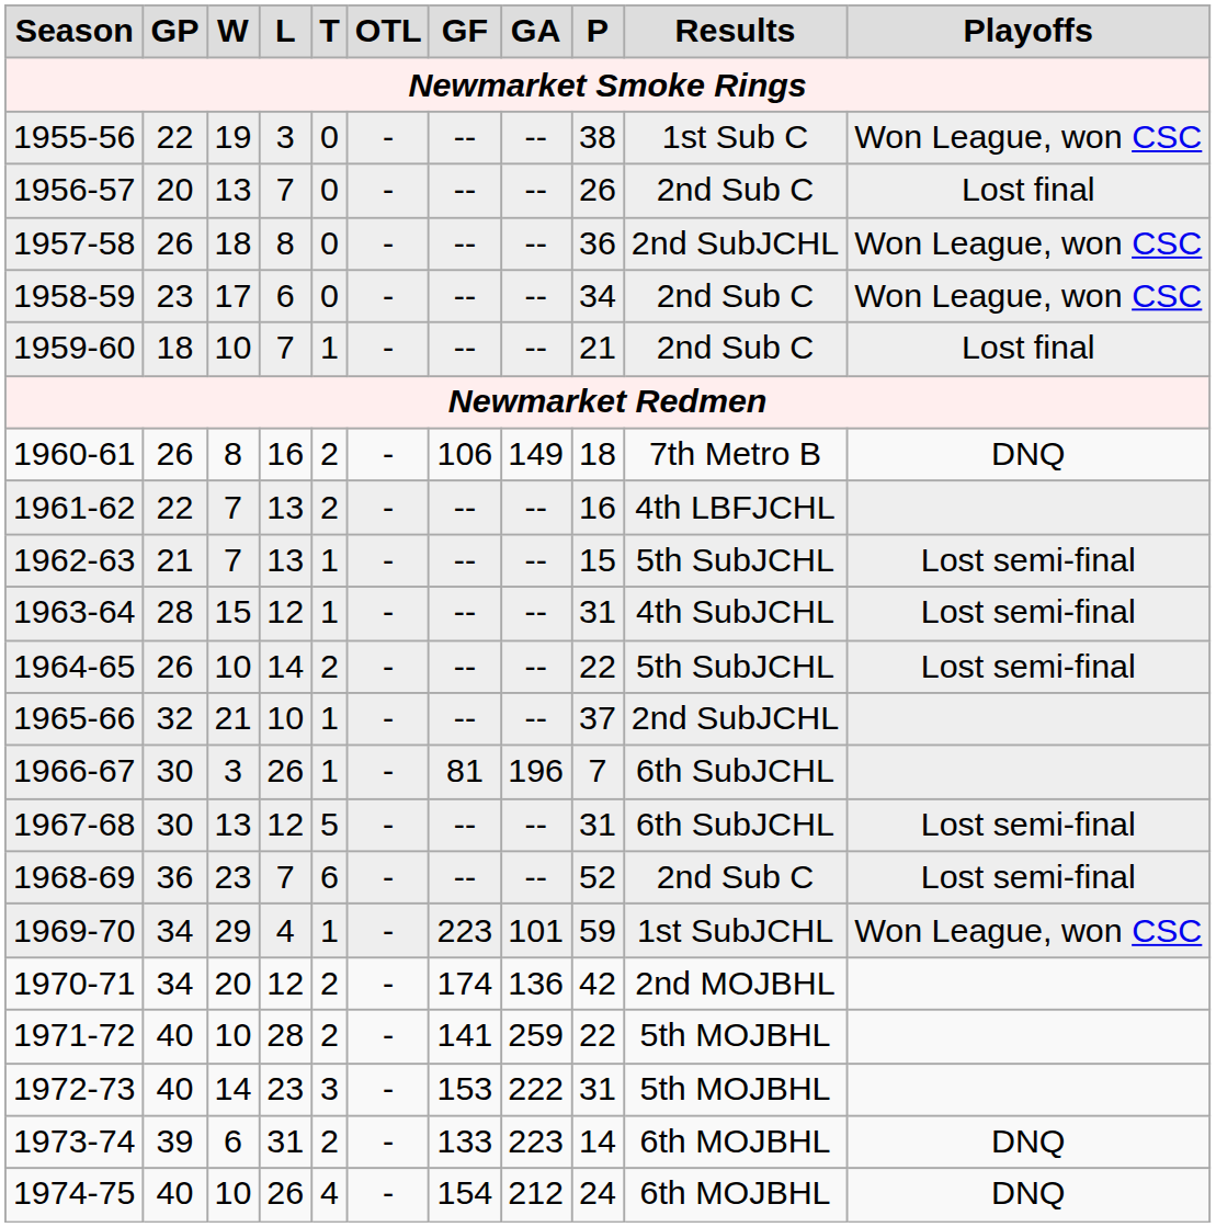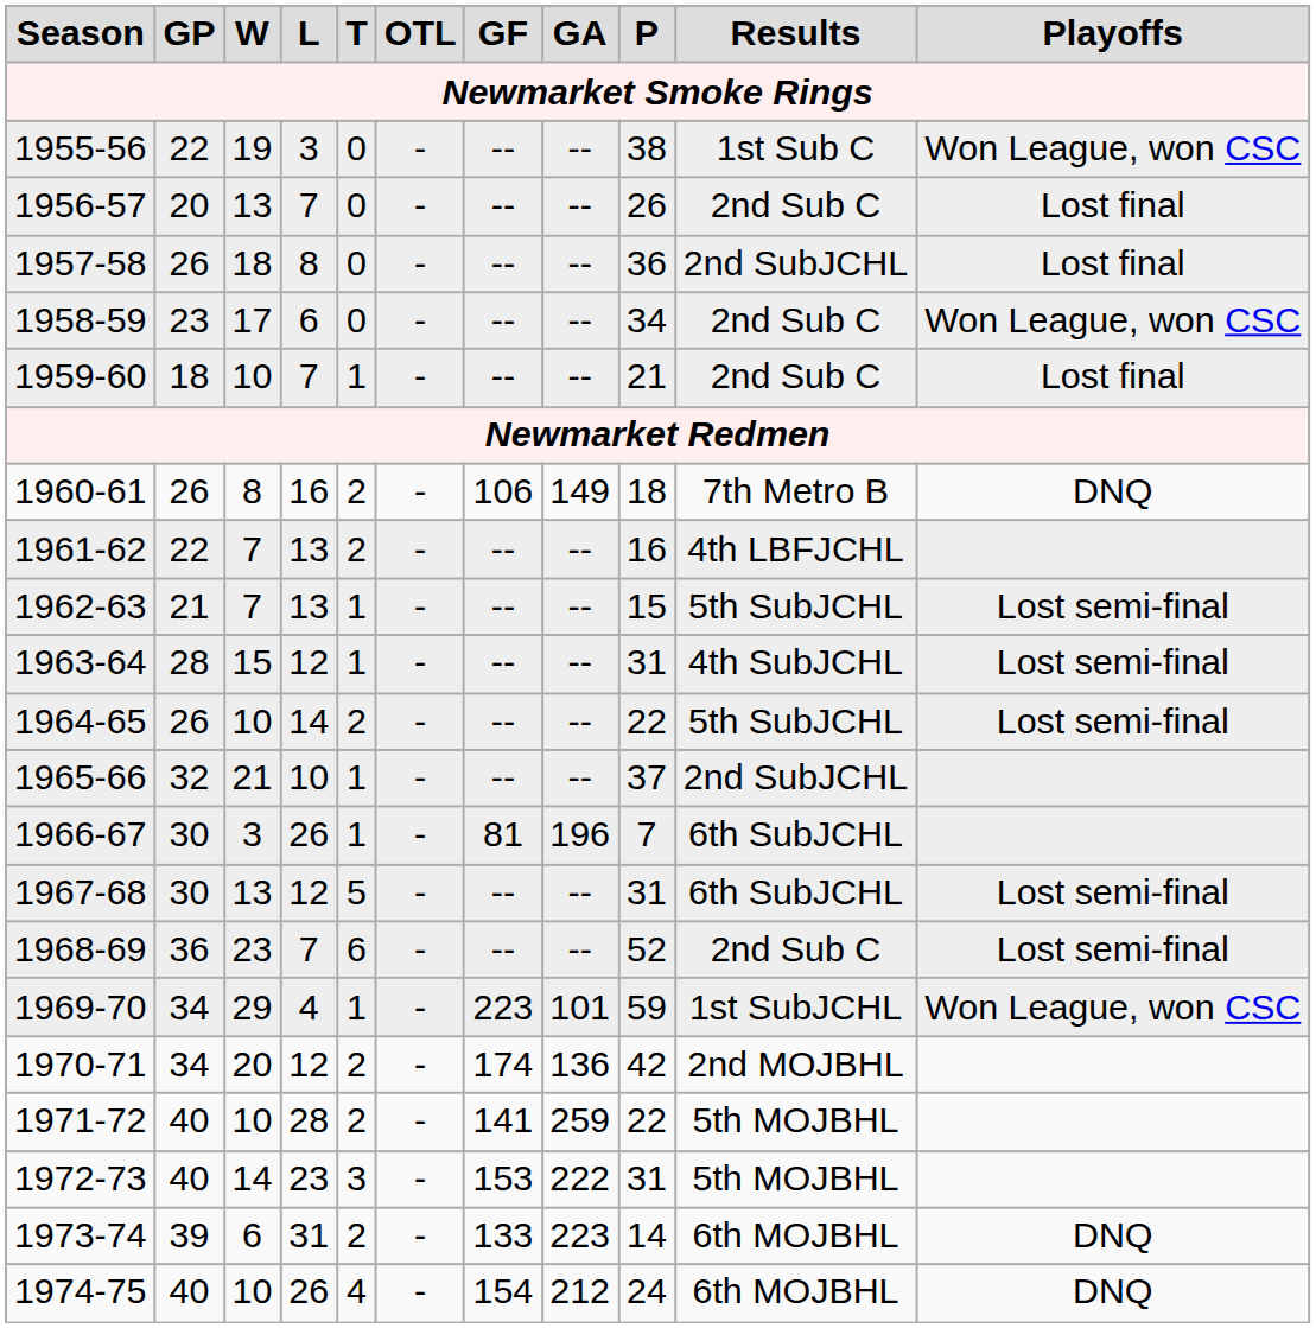1957-58 | Playoffs: Won League, won CSC -> Lost final
